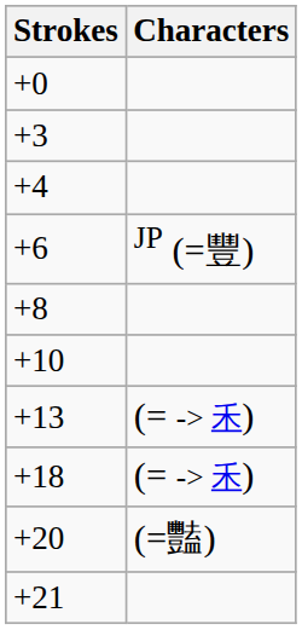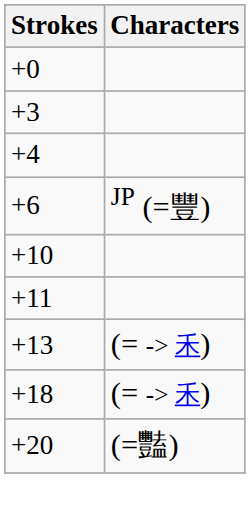- row: +8
+ row: +11
- row: +21
